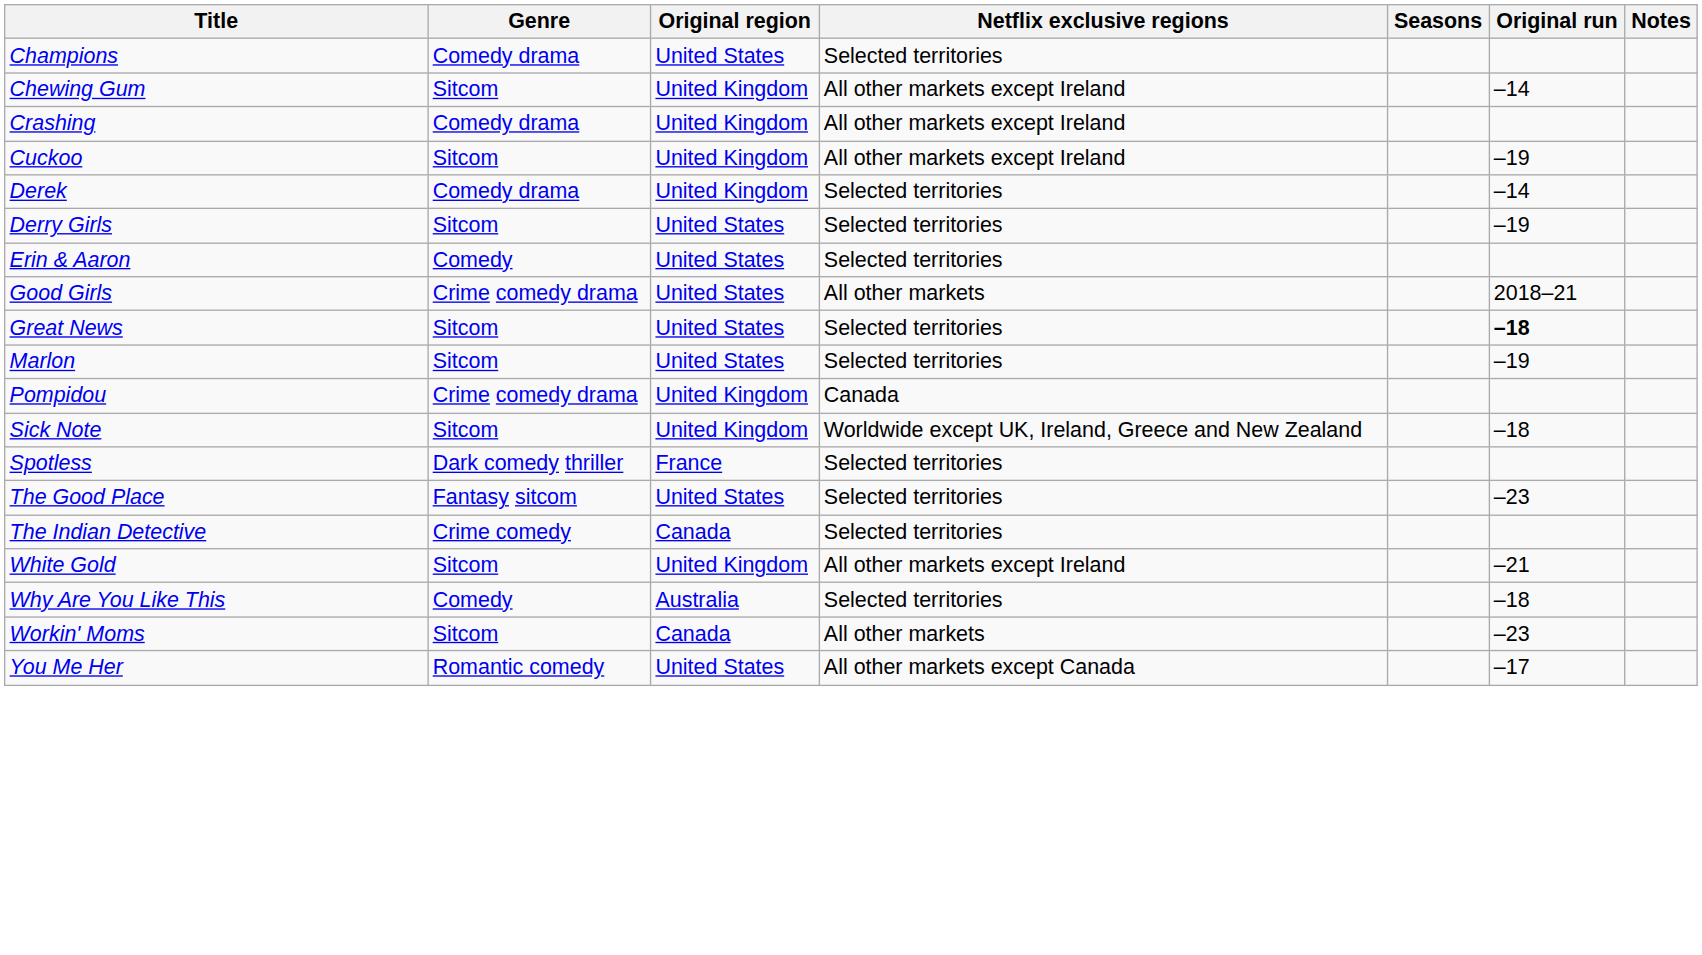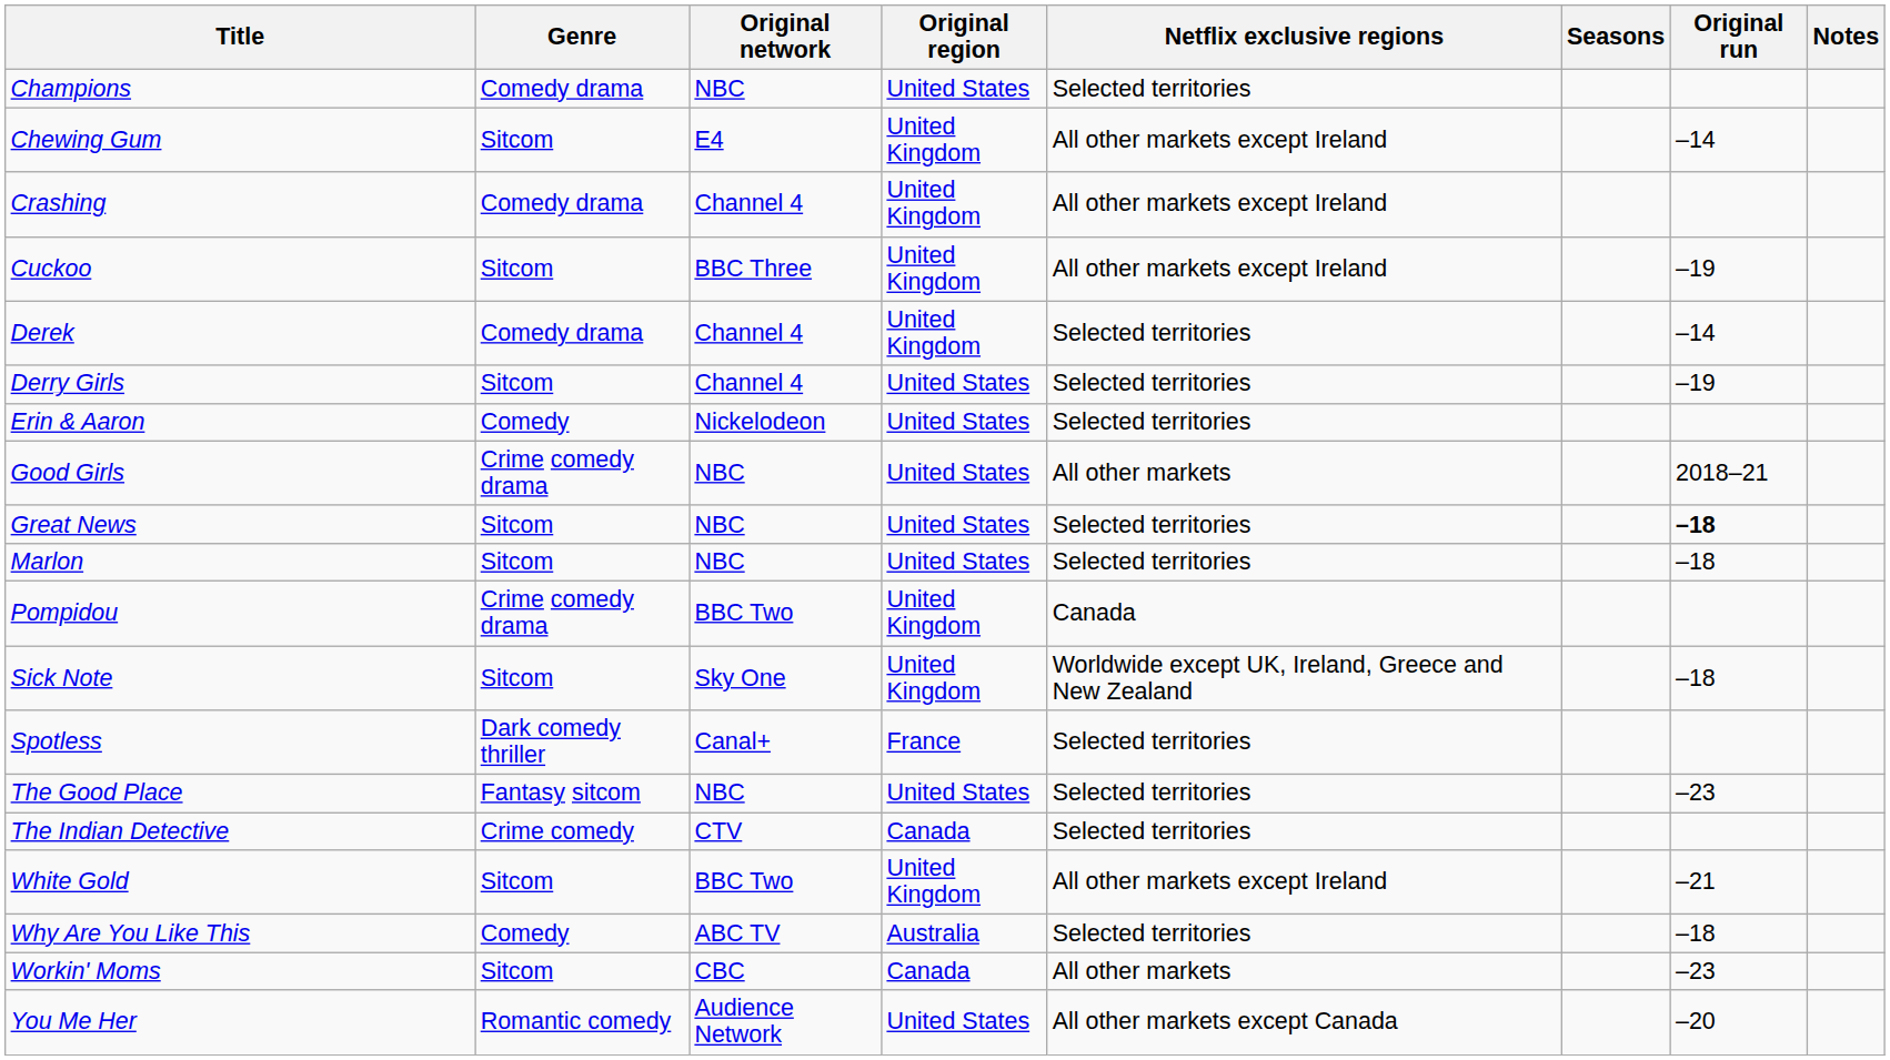+ column: Original network | NBC | E4 | Channel 4 | BBC Three | Channel 4 | Channel 4 | Nickelodeon | NBC | NBC | NBC | BBC Two | Sky One | Canal+ | NBC | CTV | BBC Two | ABC TV | CBC | Audience Network
Marlon | Original run: –19 -> –18
You Me Her | Original run: –17 -> –20
